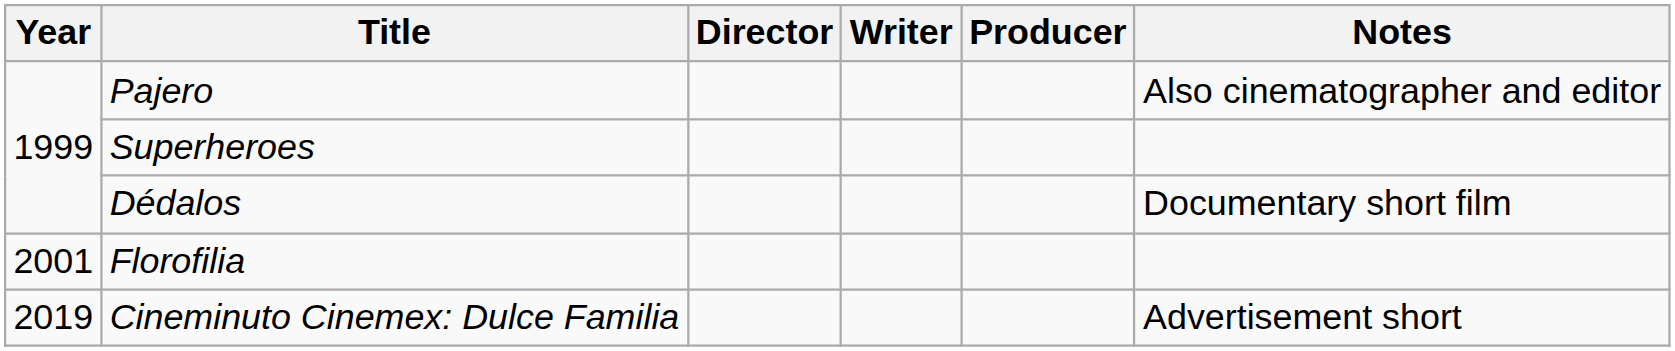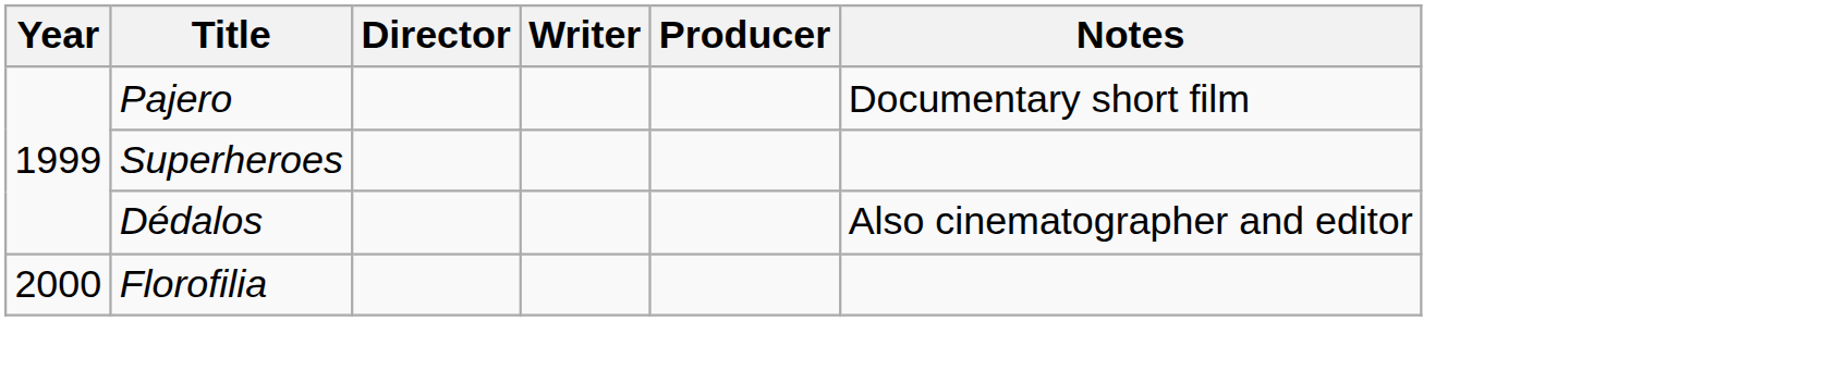Pajero | Notes: Also cinematographer and editor -> Documentary short film
Dédalos | Notes: Documentary short film -> Also cinematographer and editor
Florofilia | Year: 2001 -> 2000
- row: 2019 | Cineminuto Cinemex: Dulce Familia | Advertisement short
